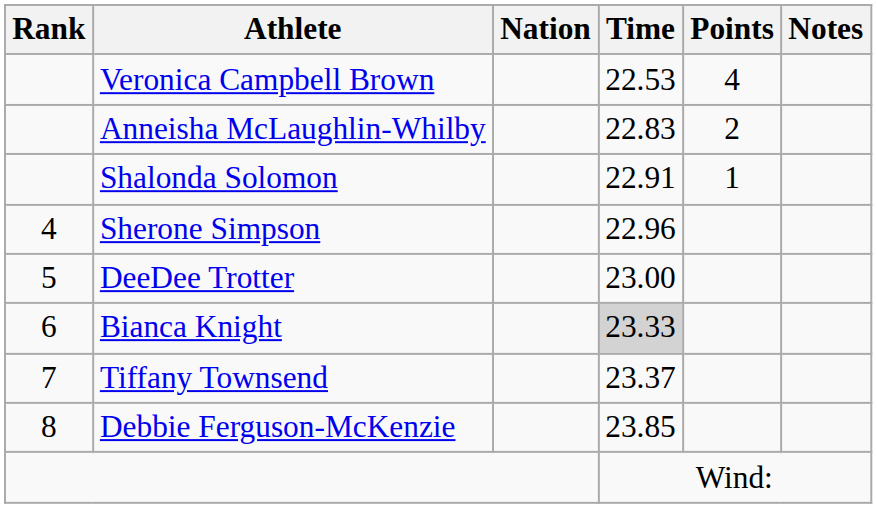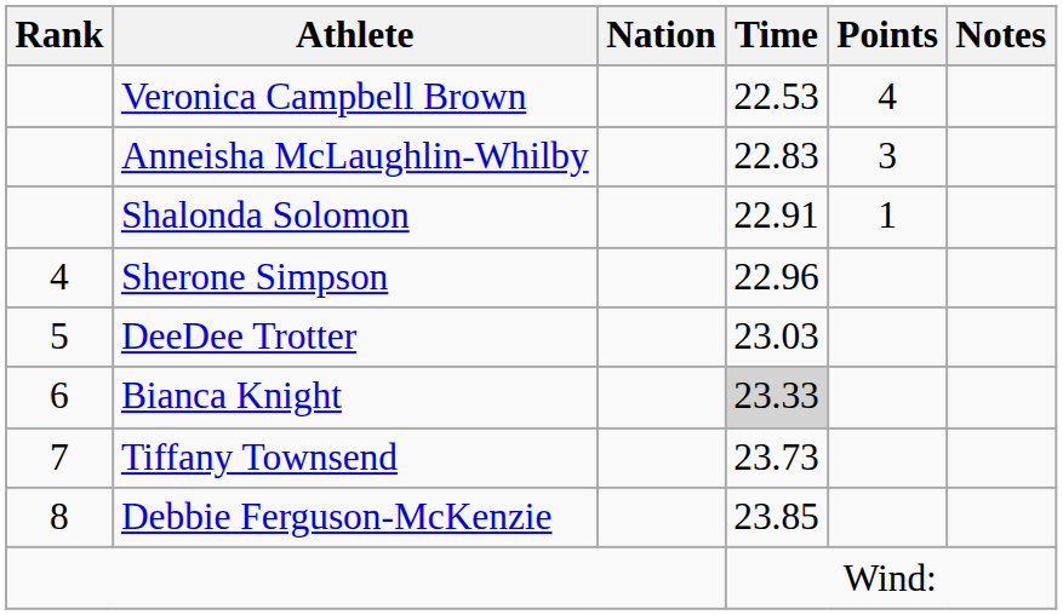Anneisha McLaughlin-Whilby | Points: 2 -> 3
DeeDee Trotter | Time: 23.00 -> 23.03
Tiffany Townsend | Time: 23.37 -> 23.73
